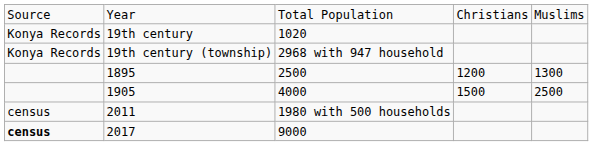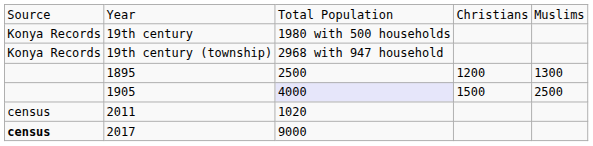19th century | column 3: 1020 -> 1980 with 500 households
1905 | column 3: no background -> lavender background
2011 | column 3: 1980 with 500 households -> 1020
